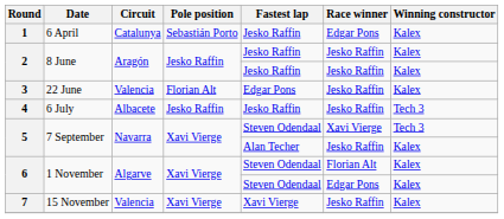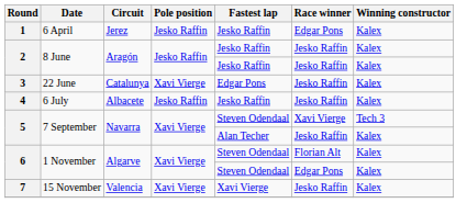1 | Circuit: Catalunya -> Jerez
1 | Pole position: Sebastián Porto -> Jesko Raffin
3 | Circuit: Valencia -> Catalunya
3 | Pole position: Florian Alt -> Xavi Vierge
4 | Winning constructor: Tech 3 -> Kalex
